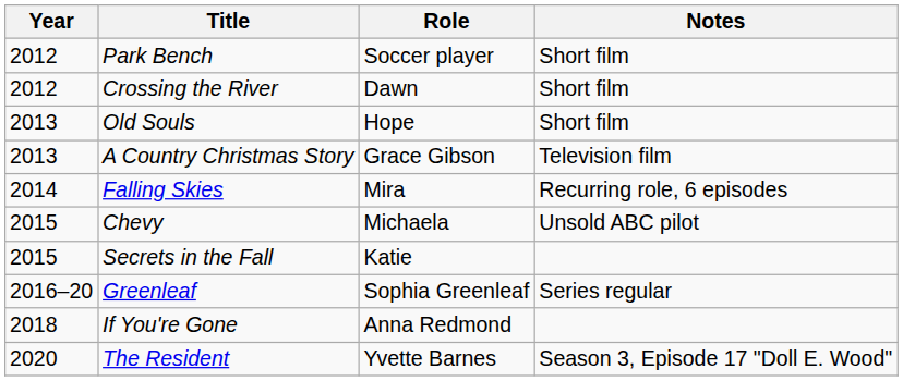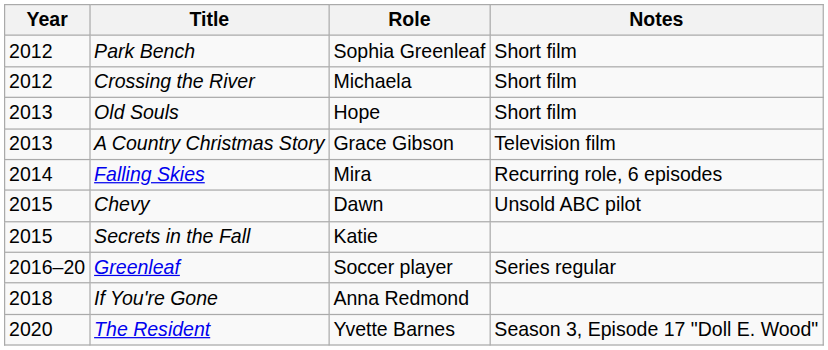Park Bench | Role: Soccer player -> Sophia Greenleaf
Crossing the River | Role: Dawn -> Michaela
Chevy | Role: Michaela -> Dawn
Greenleaf | Role: Sophia Greenleaf -> Soccer player
